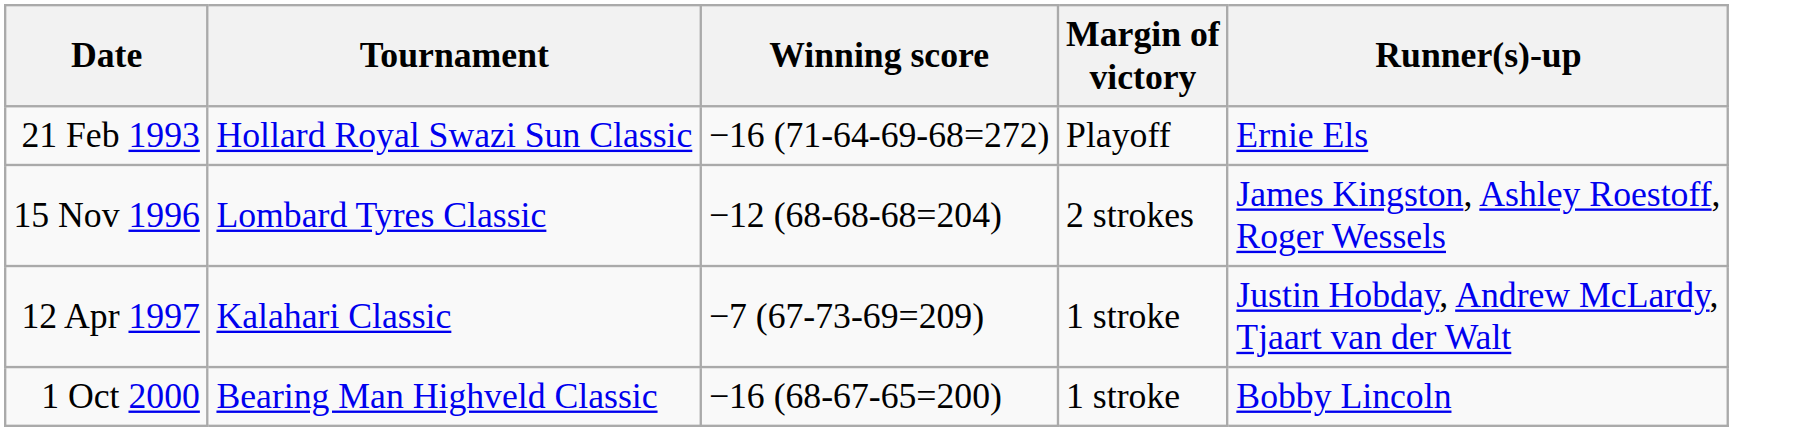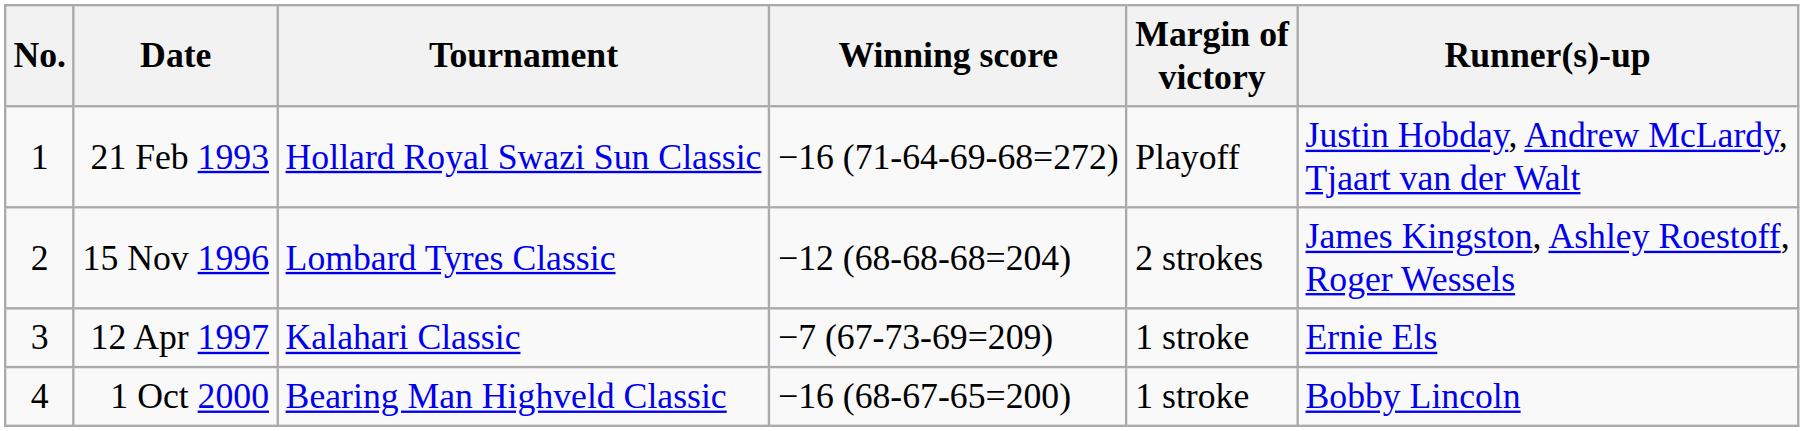+ column: No. | 1 | 2 | 3 | 4
21 Feb 1993 | Runner(s)-up: Ernie Els -> Justin Hobday, Andrew McLardy, Tjaart van der Walt
12 Apr 1997 | Runner(s)-up: Justin Hobday, Andrew McLardy, Tjaart van der Walt -> Ernie Els
